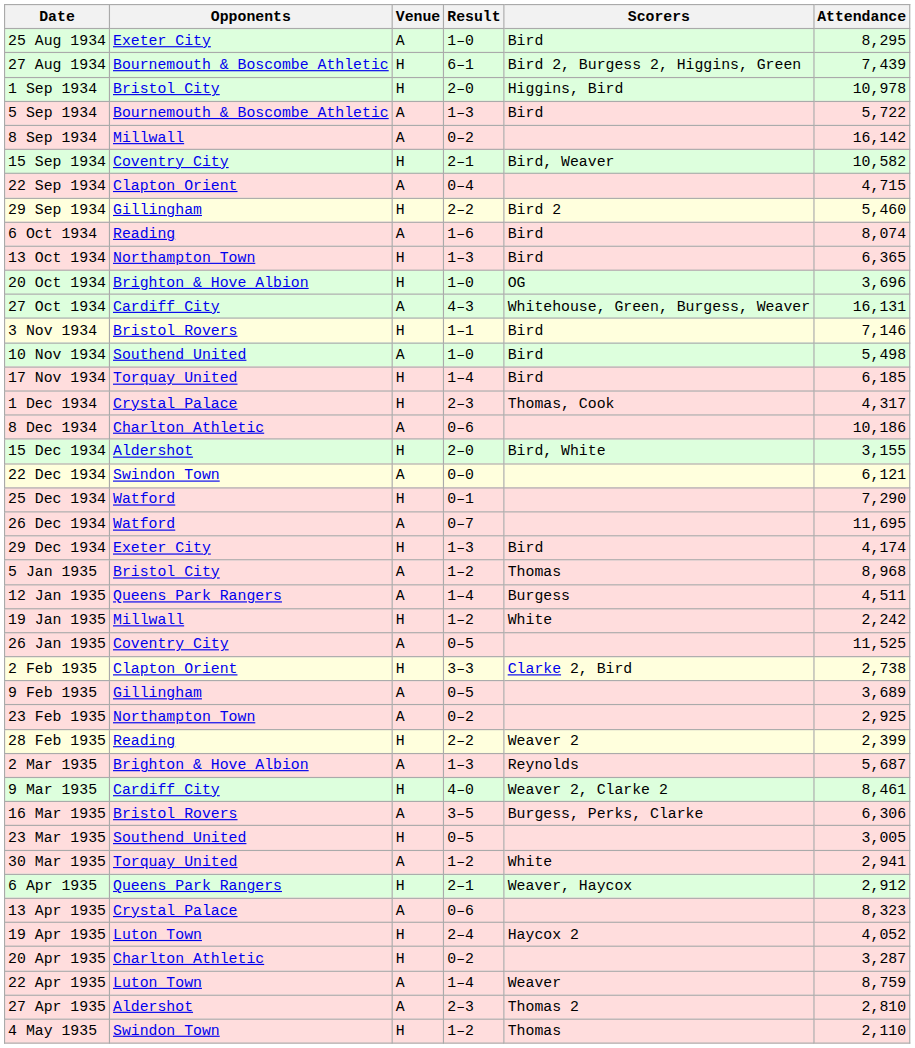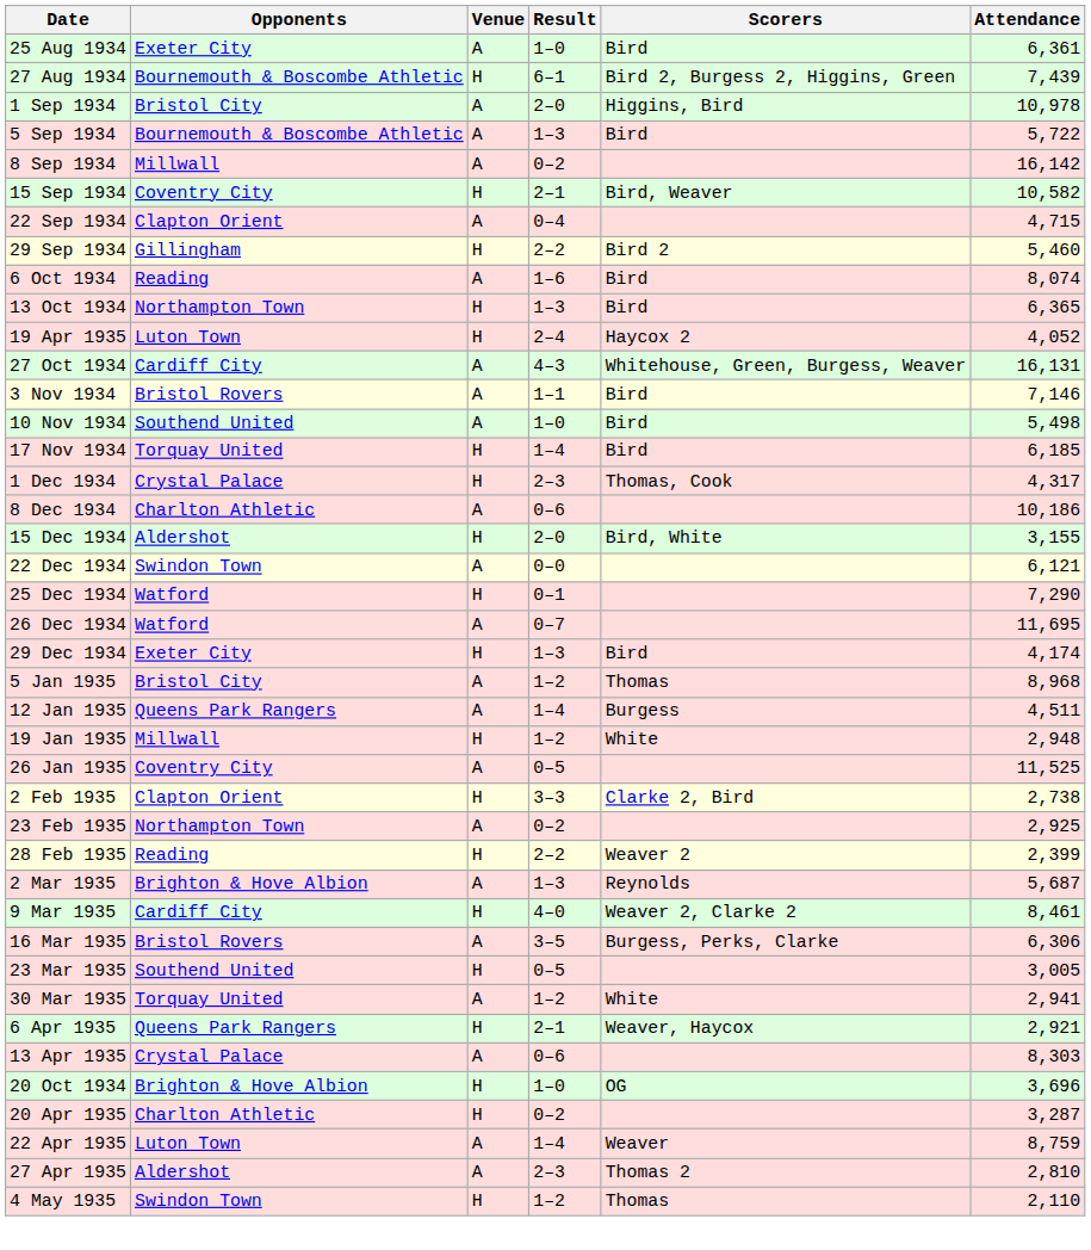25 Aug 1934 | Attendance: 8,295 -> 6,361
1 Sep 1934 | Venue: H -> A
rows swapped: 20 Oct 1934 <-> 19 Apr 1935
3 Nov 1934 | Venue: H -> A
19 Jan 1935 | Attendance: 2,242 -> 2,948
- row: 9 Feb 1935 | Gillingham | A | 0–5 | 3,689
6 Apr 1935 | Attendance: 2,912 -> 2,921
13 Apr 1935 | Attendance: 8,323 -> 8,303
